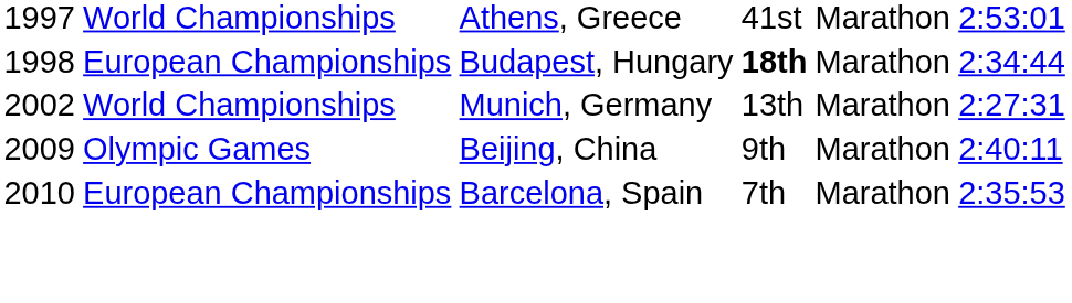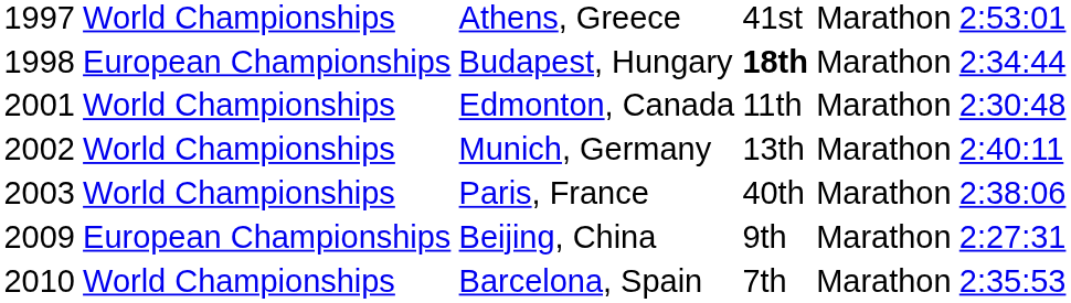+ row: 2001 | World Championships | Edmonton, Canada | 11th | Marathon | 2:30:48
Munich, Germany | column 6: 2:27:31 -> 2:40:11
+ row: 2003 | World Championships | Paris, France | 40th | Marathon | 2:38:06
Beijing, China | column 2: Olympic Games -> European Championships
Beijing, China | column 6: 2:40:11 -> 2:27:31
Barcelona, Spain | column 2: European Championships -> World Championships
